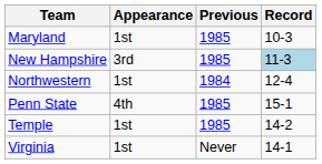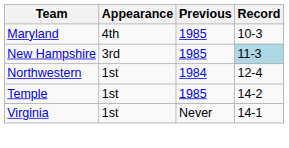Maryland | Appearance: 1st -> 4th
- row: Penn State | 4th | 1985 | 15-1
